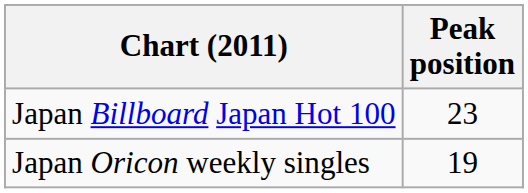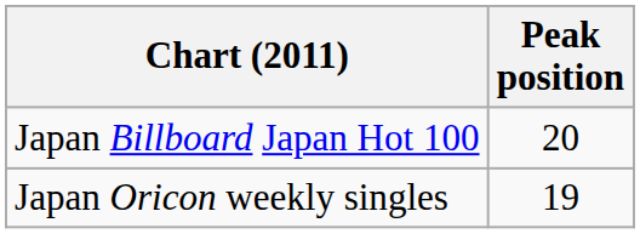Japan Billboard Japan Hot 100 | Peak position: 23 -> 20
